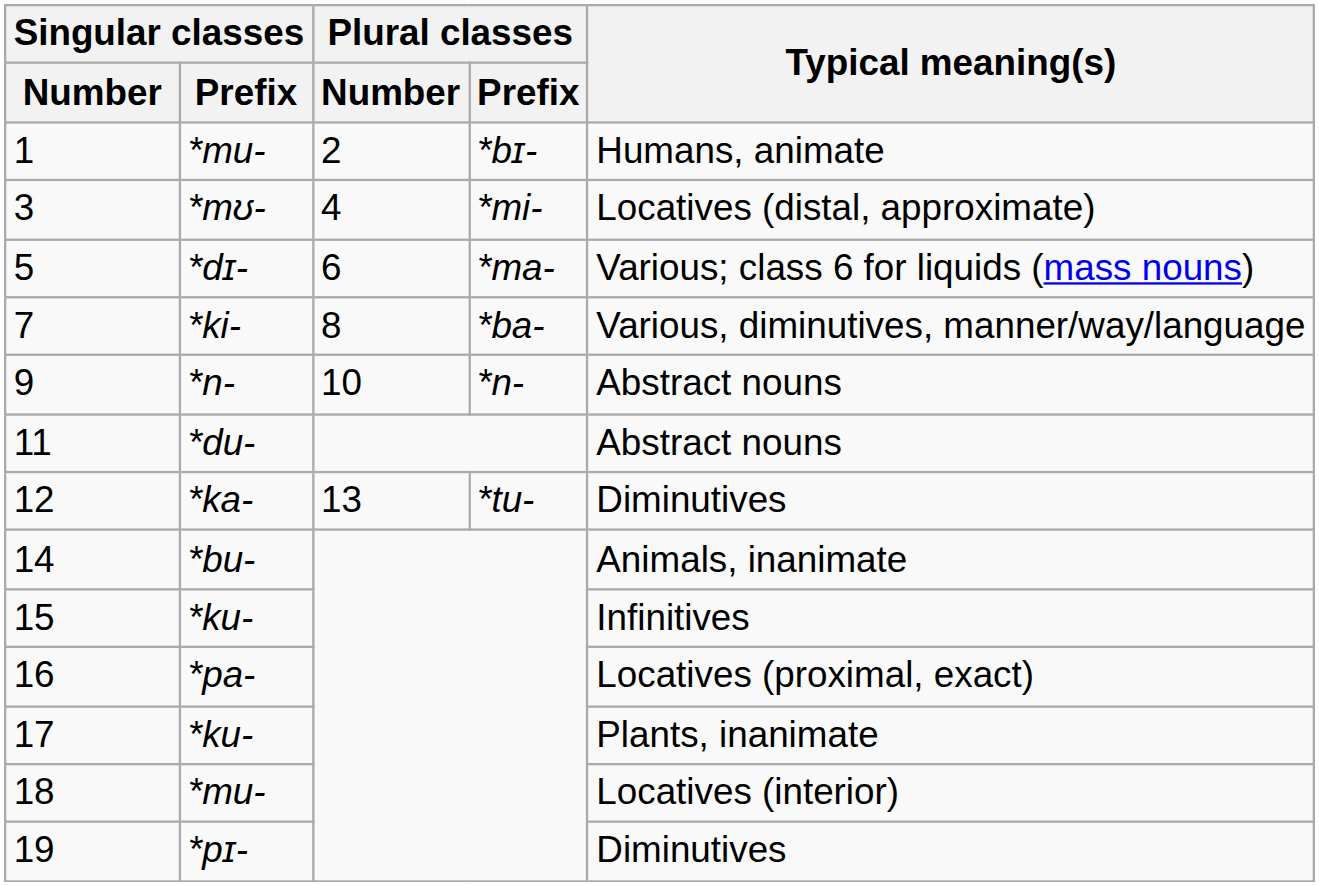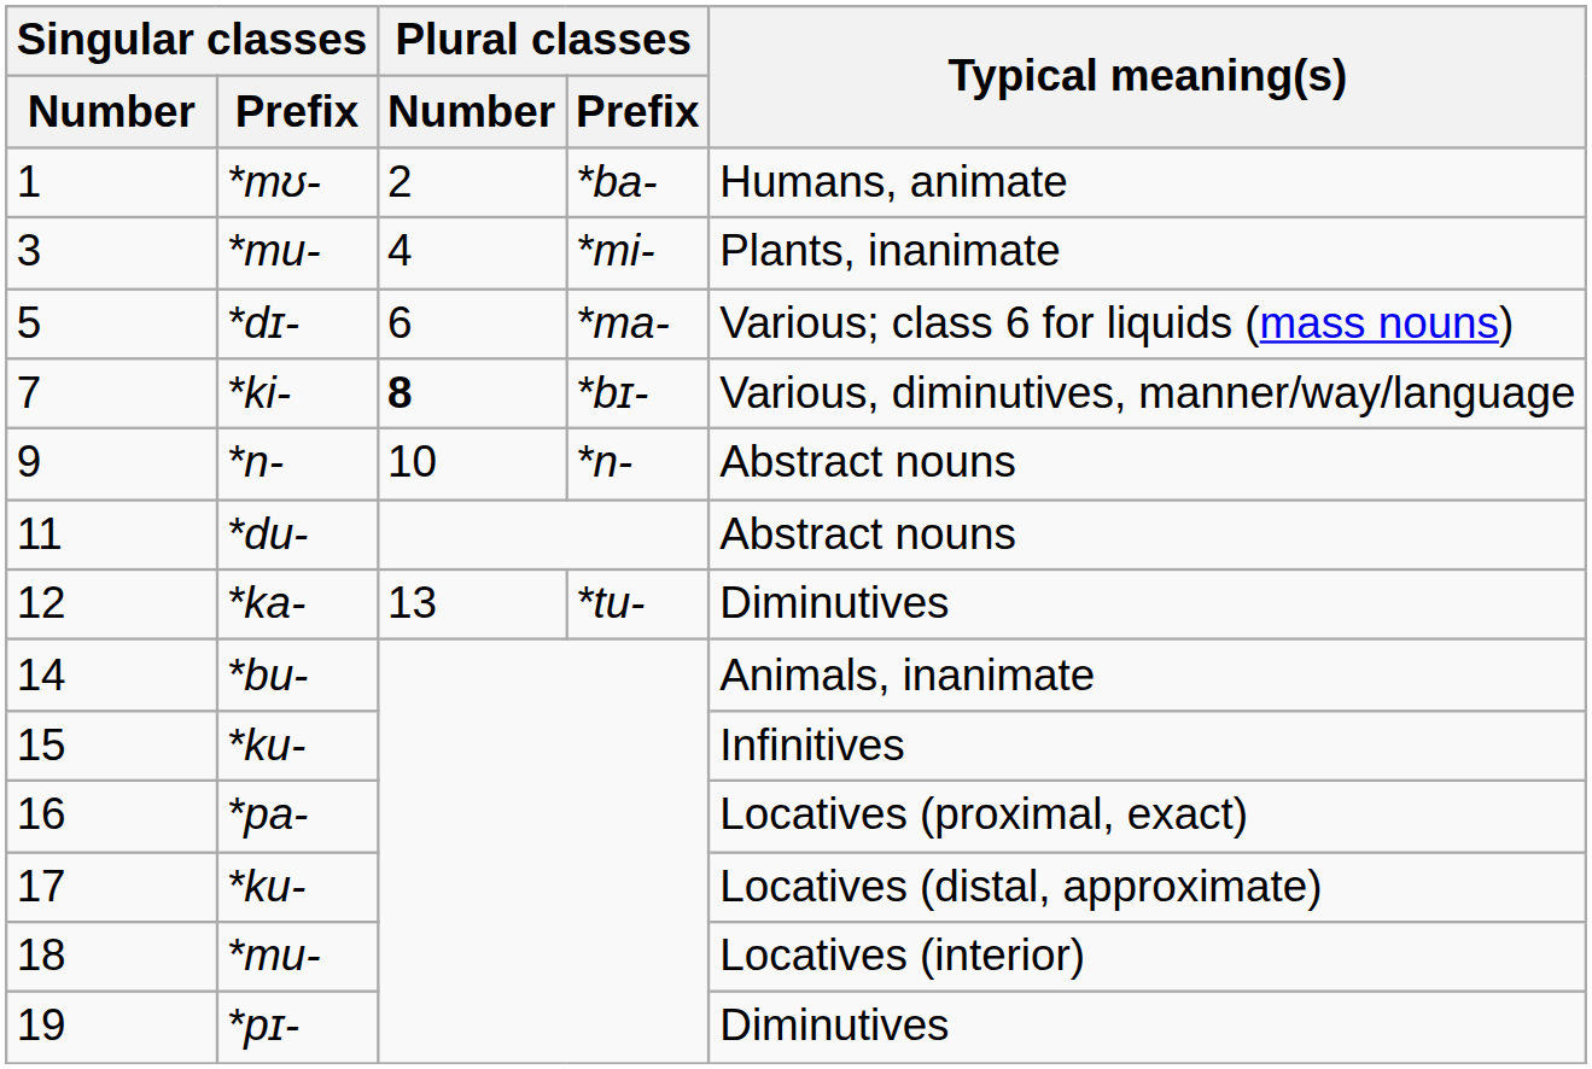1 | Singular classes / Prefix: *mu- -> *mʊ-
1 | Plural classes / Prefix: *bɪ- -> *ba-
3 | Singular classes / Prefix: *mʊ- -> *mu-
3 | Typical meaning(s): Locatives (distal, approximate) -> Plants, inanimate
7 | Plural classes / Number: normal -> bold
7 | Plural classes / Prefix: *ba- -> *bɪ-
17 | Typical meaning(s): Plants, inanimate -> Locatives (distal, approximate)
